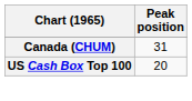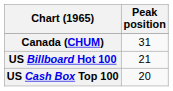+ row: US Billboard Hot 100 | 21
